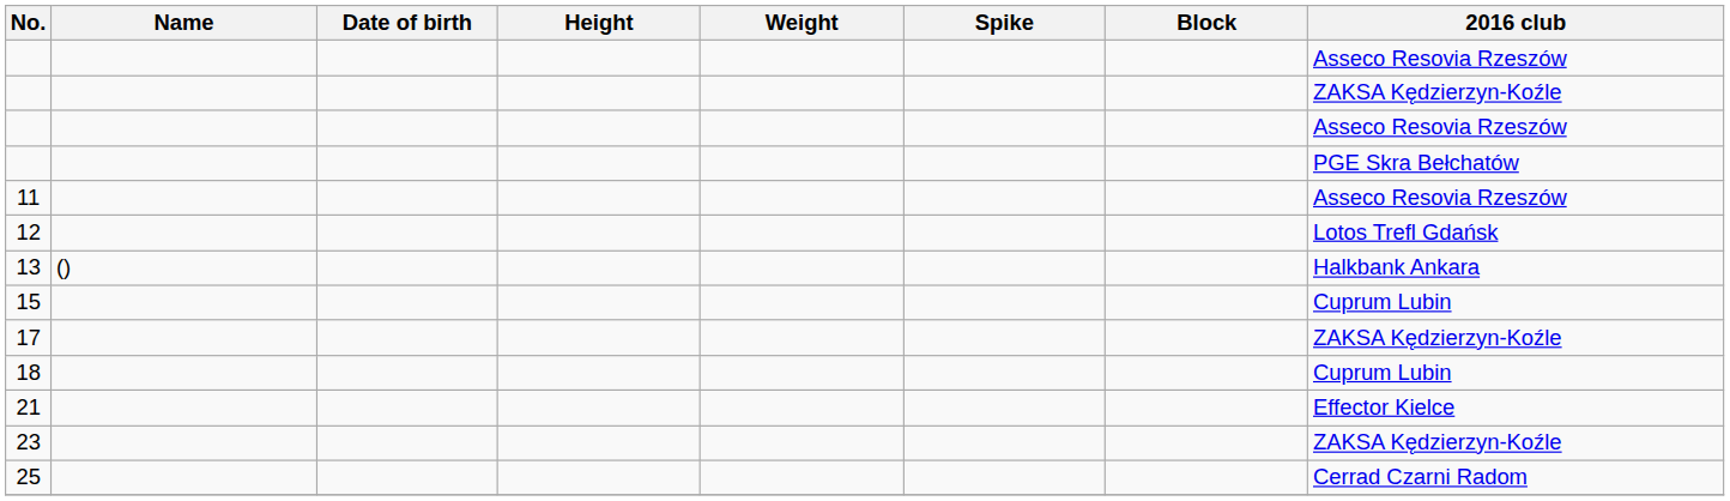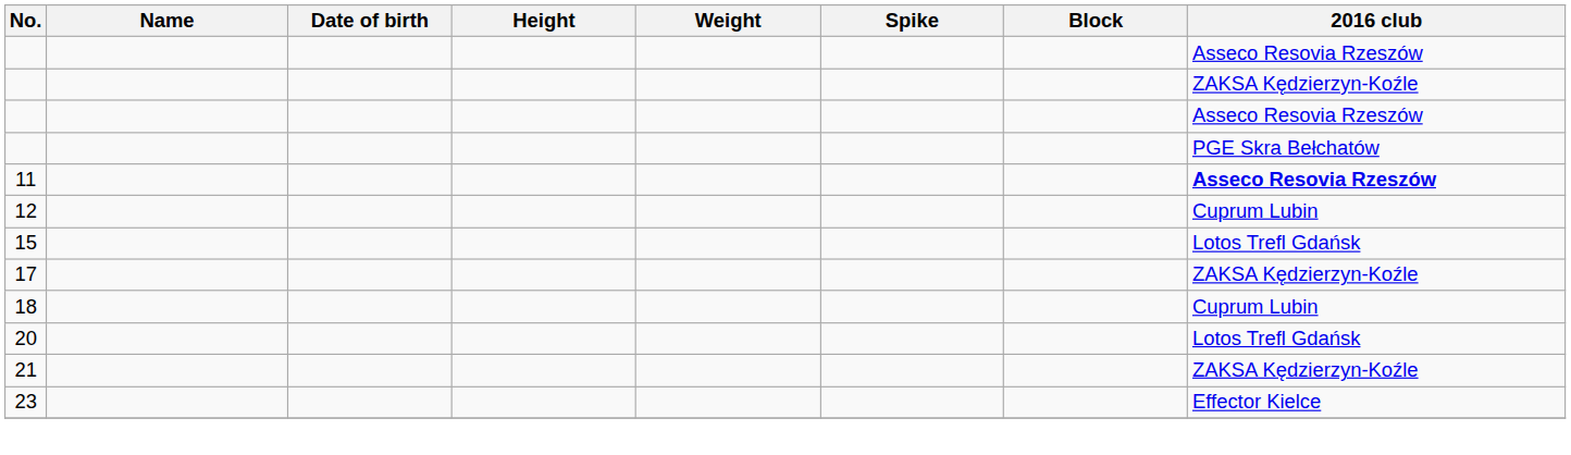11 | 2016 club: normal -> bold
12 | 2016 club: Lotos Trefl Gdańsk -> Cuprum Lubin
- row: 13 | () | Halkbank Ankara
15 | 2016 club: Cuprum Lubin -> Lotos Trefl Gdańsk
+ row: 20 | Lotos Trefl Gdańsk
21 | 2016 club: Effector Kielce -> ZAKSA Kędzierzyn-Koźle
23 | 2016 club: ZAKSA Kędzierzyn-Koźle -> Effector Kielce
- row: 25 | Cerrad Czarni Radom
